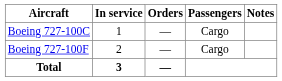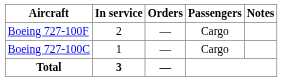rows swapped: Boeing 727-100C <-> Boeing 727-100F
